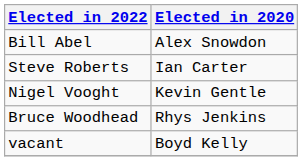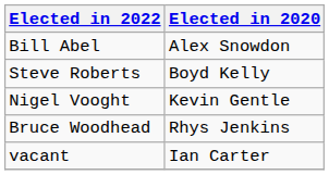Steve Roberts | Elected in 2020: Ian Carter -> Boyd Kelly
vacant | Elected in 2020: Boyd Kelly -> Ian Carter
